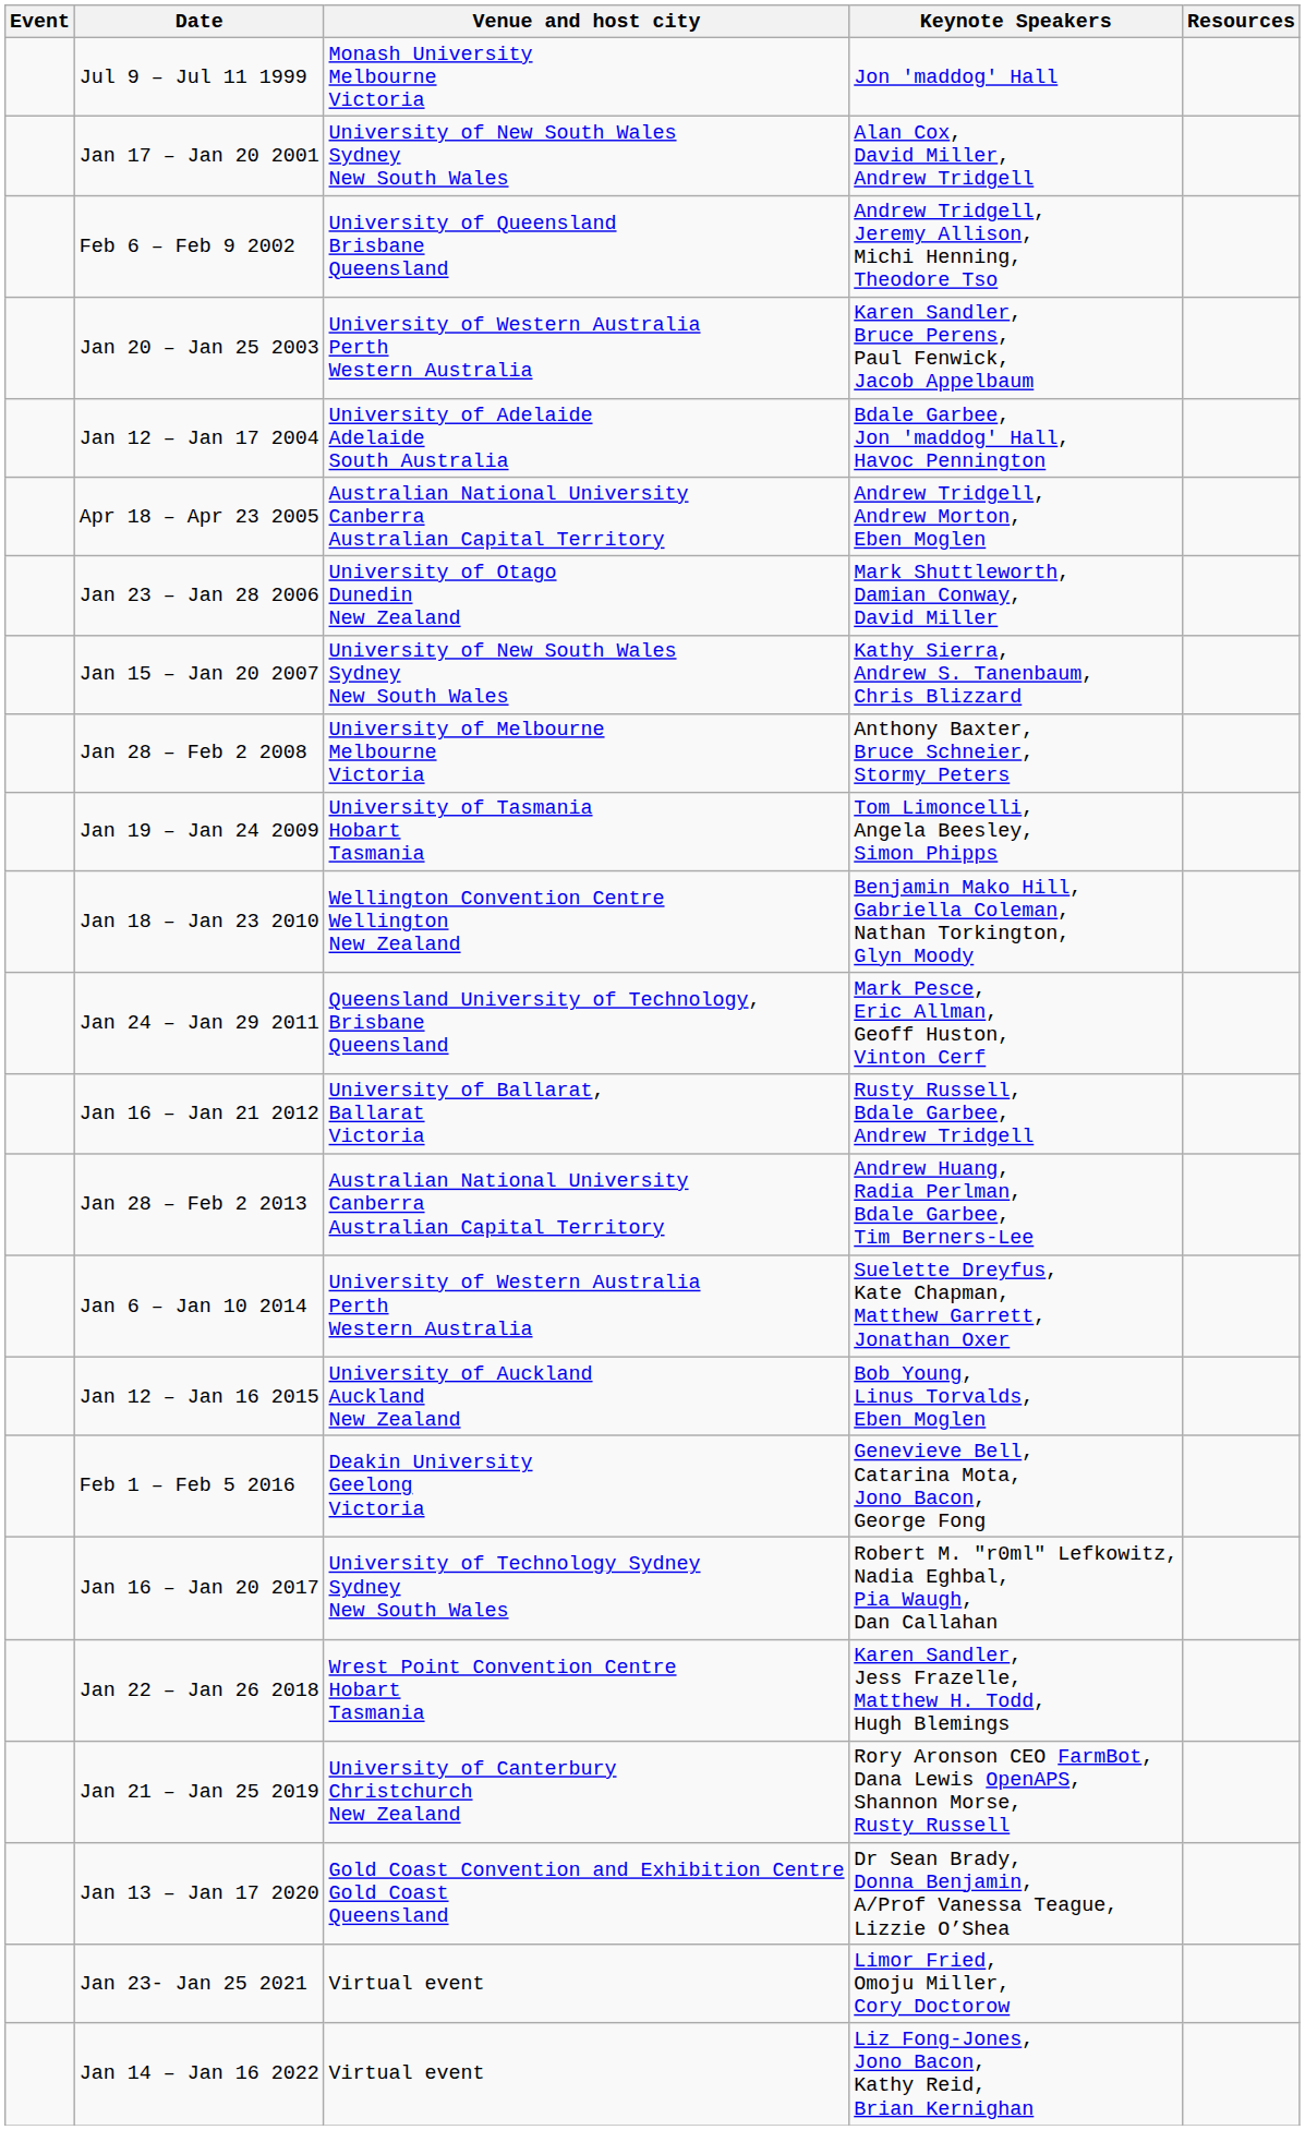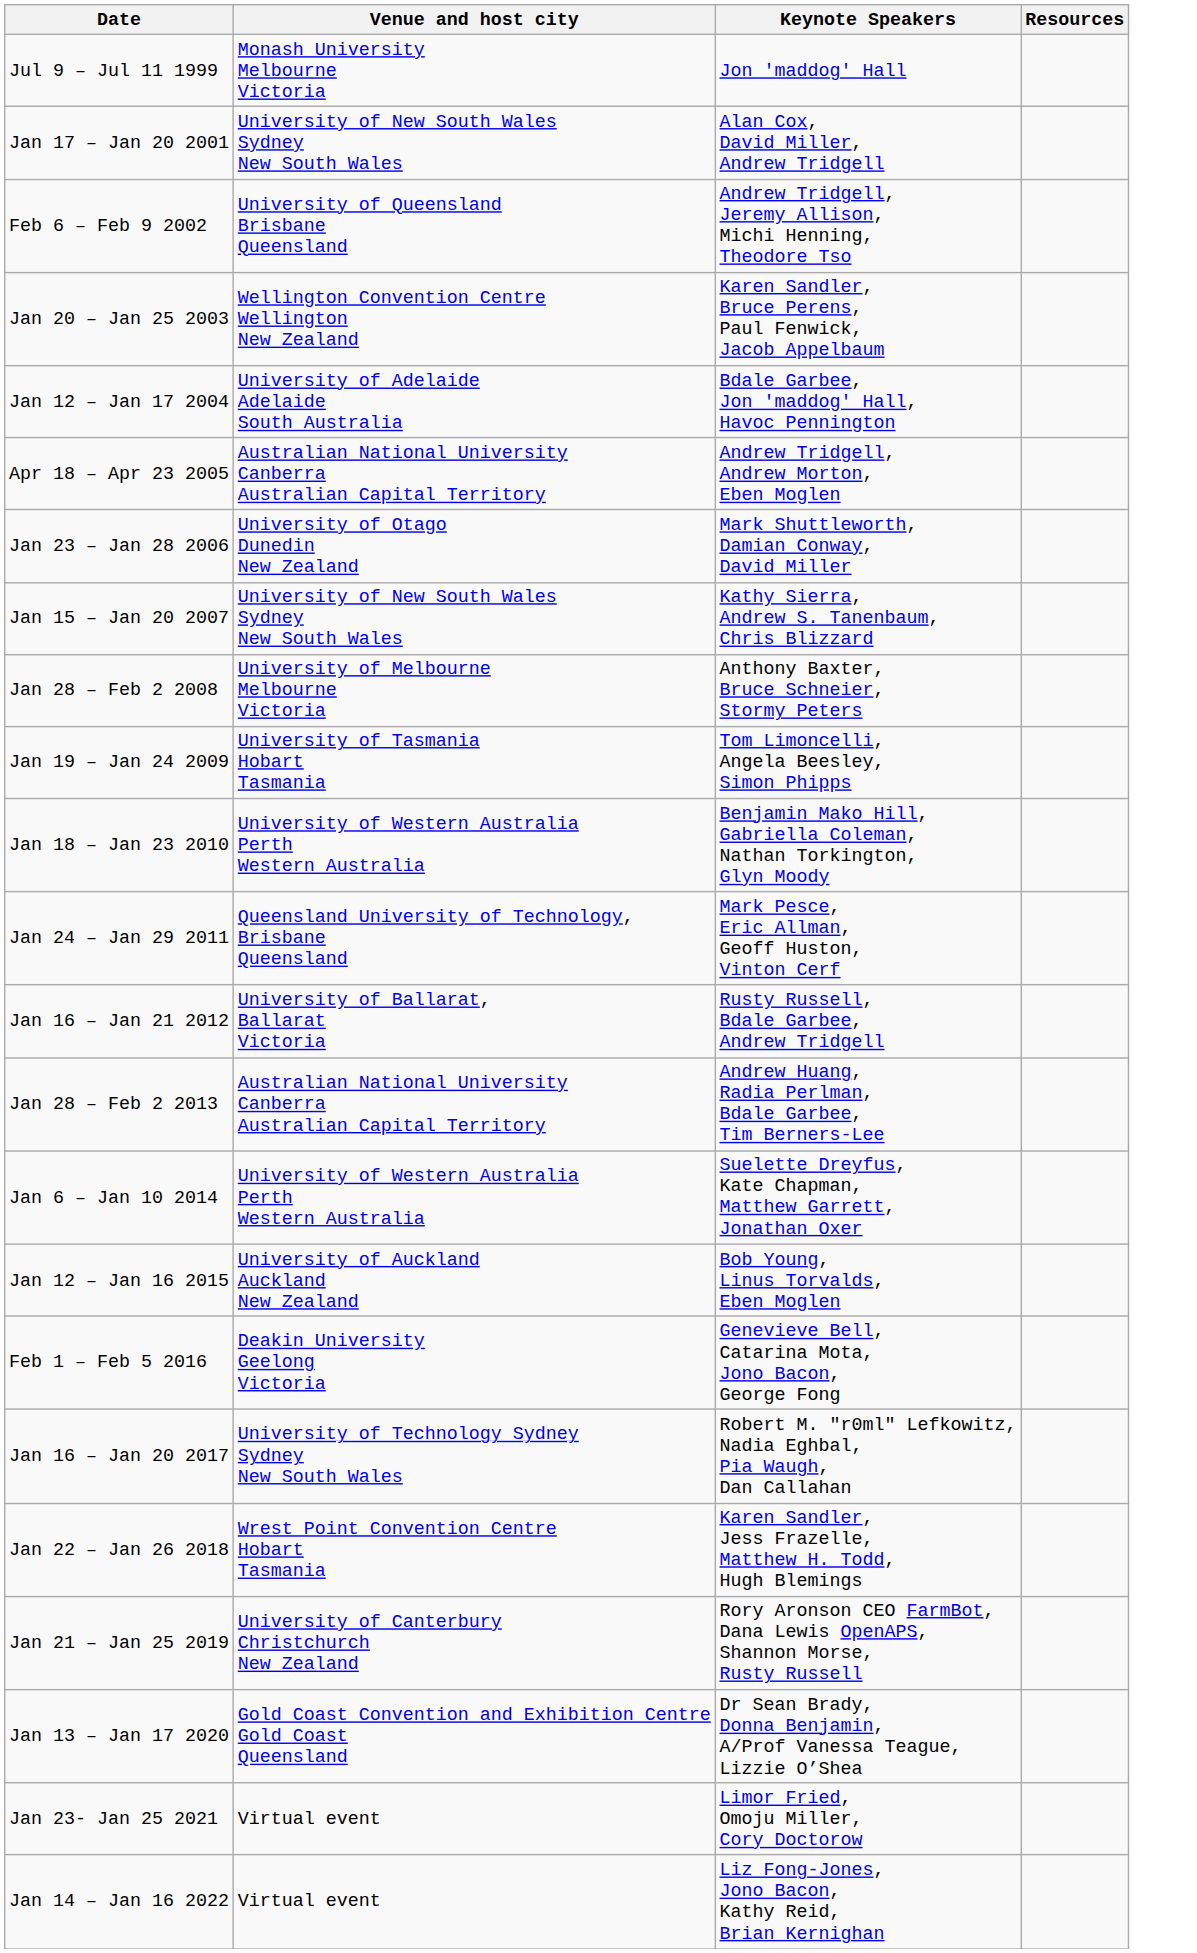- column: Event
Jan 20 – Jan 25 2003 | Venue and host city: University of Western Australia Perth Western Australia -> Wellington Convention Centre Wellington New Zealand
Jan 18 – Jan 23 2010 | Venue and host city: Wellington Convention Centre Wellington New Zealand -> University of Western Australia Perth Western Australia
